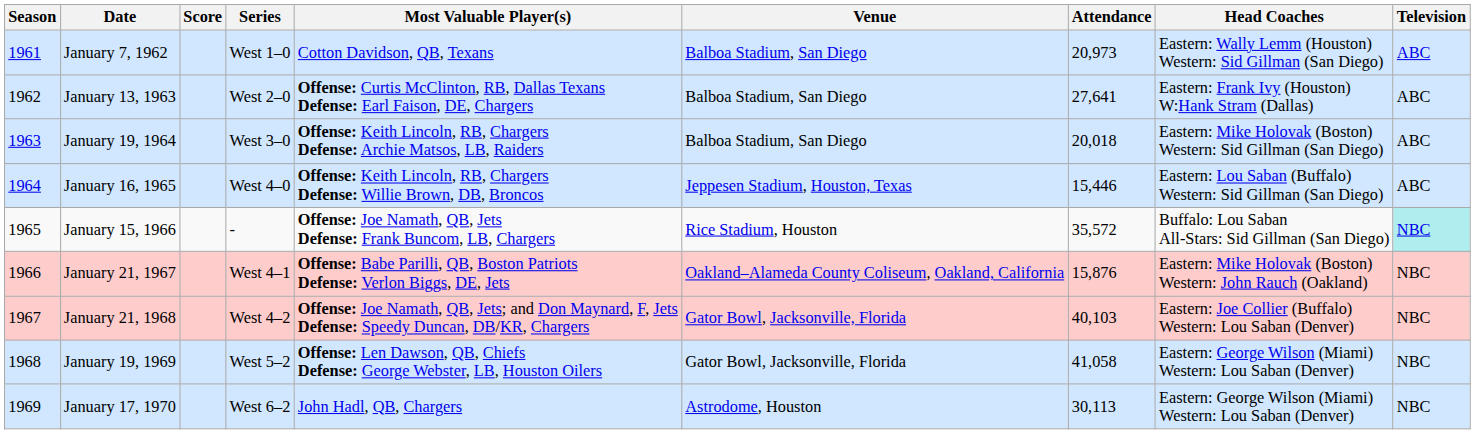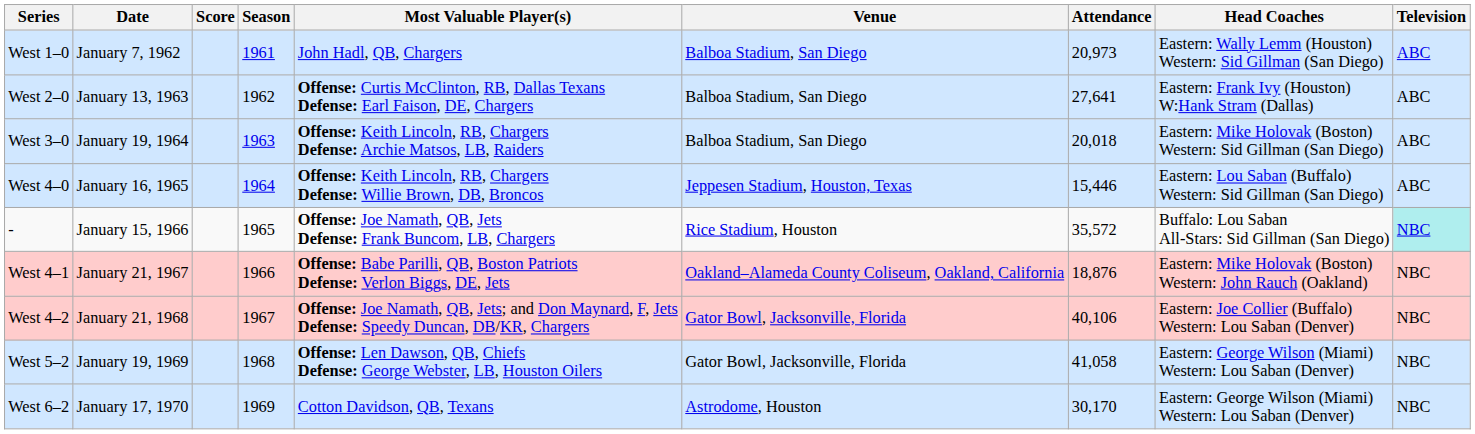columns swapped: Season <-> Series
January 7, 1962 | Most Valuable Player(s): Cotton Davidson, QB, Texans -> John Hadl, QB, Chargers
January 21, 1967 | Attendance: 15,876 -> 18,876
January 21, 1968 | Attendance: 40,103 -> 40,106
January 17, 1970 | Most Valuable Player(s): John Hadl, QB, Chargers -> Cotton Davidson, QB, Texans
January 17, 1970 | Attendance: 30,113 -> 30,170
